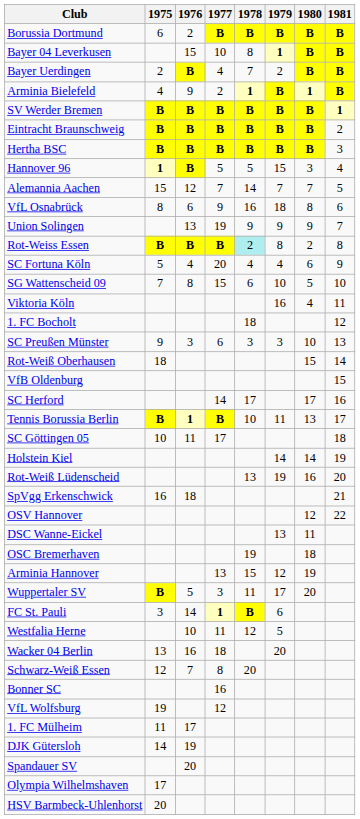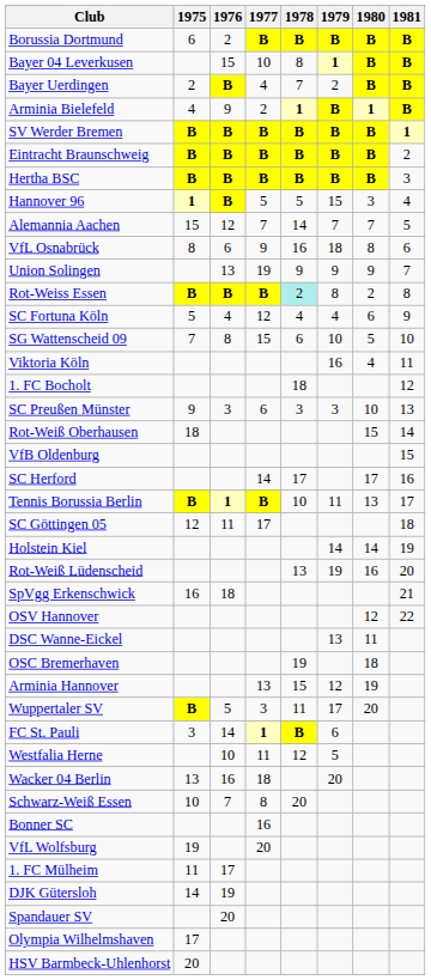SC Fortuna Köln | 1977: 20 -> 12
SC Göttingen 05 | 1975: 10 -> 12
Schwarz-Weiß Essen | 1975: 12 -> 10
VfL Wolfsburg | 1977: 12 -> 20
